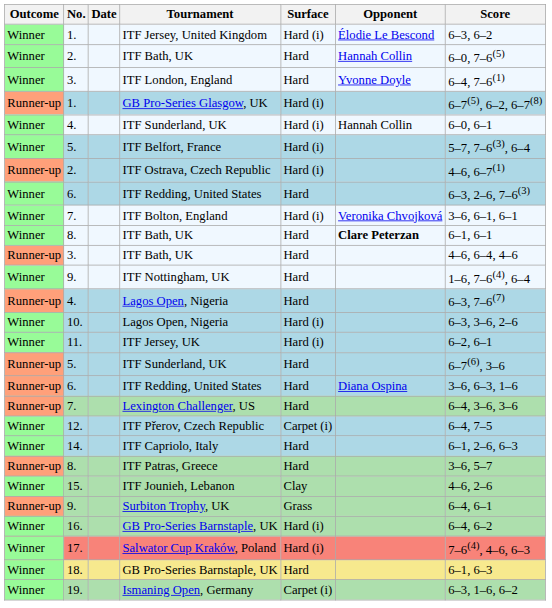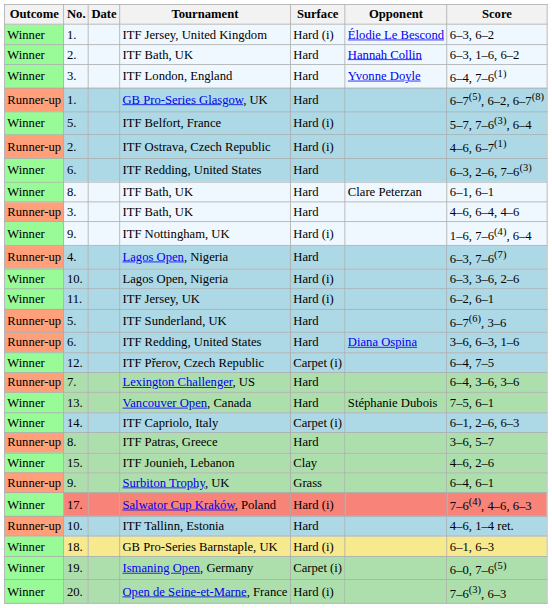2. / ITF Bath, UK | Score: 6–0, 7–6(5) -> 6–3, 1–6, 6–2
GB Pro-Series Glasgow, UK | Surface: Hard (i) -> Hard
- row: Winner | 4. | ITF Sunderland, UK | Hard (i) | Hannah Collin | 6–0, 6–1
- row: Winner | 7. | ITF Bolton, England | Hard (i) | Veronika Chvojková | 3–6, 6–1, 6–1
8. / ITF Bath, UK | Opponent: bold -> normal
ITF Nottingham, UK | Surface: Hard -> Hard (i)
rows swapped: ITF Přerov, Czech Republic <-> Lexington Challenger, US
+ row: Winner | 13. | Vancouver Open, Canada | Hard | Stéphanie Dubois | 7–5, 6–1
ITF Capriolo, Italy | Surface: Hard -> Carpet (i)
- row: Winner | 16. | GB Pro-Series Barnstaple, UK | Hard (i) | 6–4, 6–2
+ row: Runner-up | 10. | ITF Tallinn, Estonia | Hard | 4–6, 1–4 ret.
18. / GB Pro-Series Barnstaple, UK | Surface: Hard -> Hard (i)
Ismaning Open, Germany | Score: 6–3, 1–6, 6–2 -> 6–0, 7–6(5)
+ row: Winner | 20. | Open de Seine-et-Marne, France | Hard (i) | 7–6(3), 6–3
